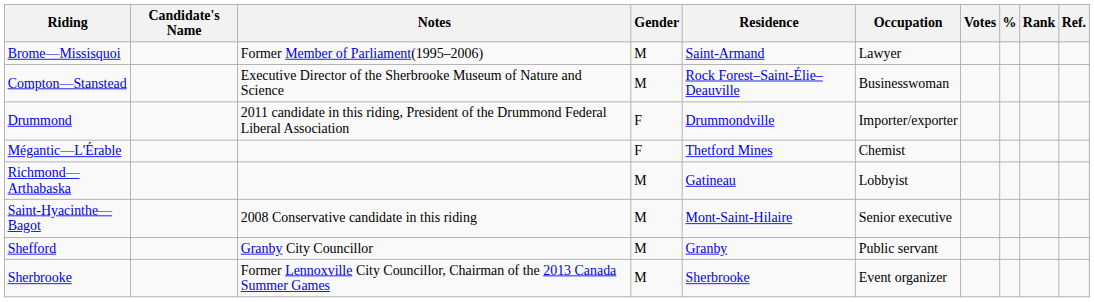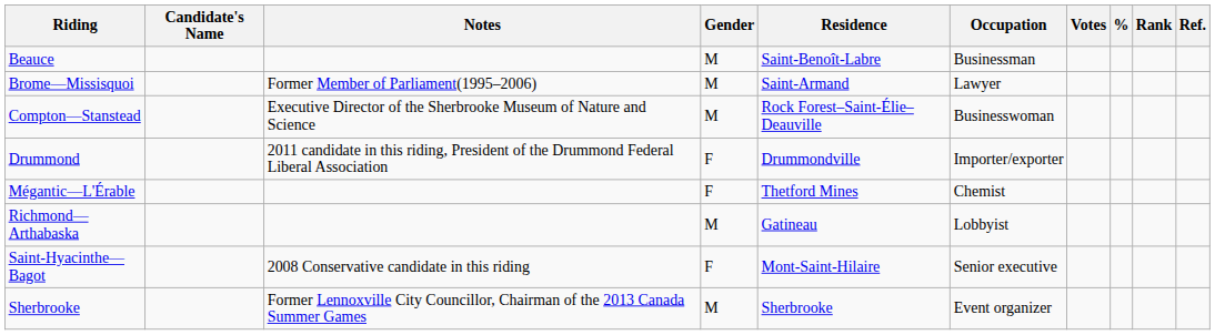+ row: Beauce | M | Saint-Benoît-Labre | Businessman
Saint-Hyacinthe—Bagot | Gender: M -> F
- row: Shefford | Granby City Councillor | M | Granby | Public servant
